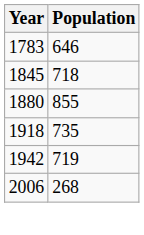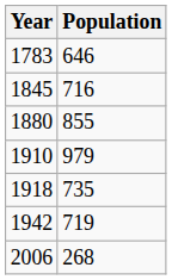1845 | Population: 718 -> 716
+ row: 1910 | 979
